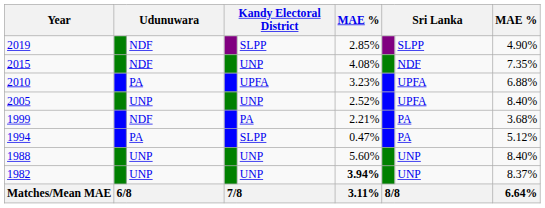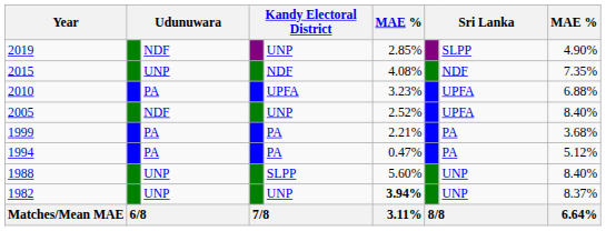2019 | column 5: SLPP -> UNP
2015 | column 3: NDF -> UNP
2015 | column 5: UNP -> NDF
2005 | column 3: UNP -> NDF
1999 | column 3: NDF -> PA
1994 | column 5: SLPP -> PA
1988 | column 5: UNP -> SLPP
